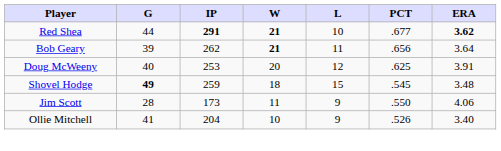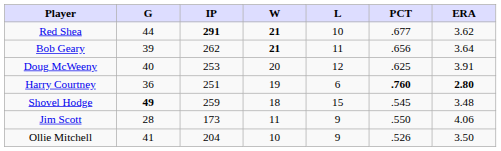Red Shea | ERA: bold -> normal
+ row: Harry Courtney | 36 | 251 | 19 | 6 | .760 | 2.80
Ollie Mitchell | ERA: 3.40 -> 3.50
